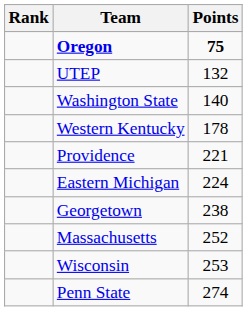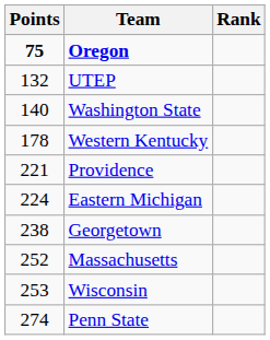columns swapped: Rank <-> Points
